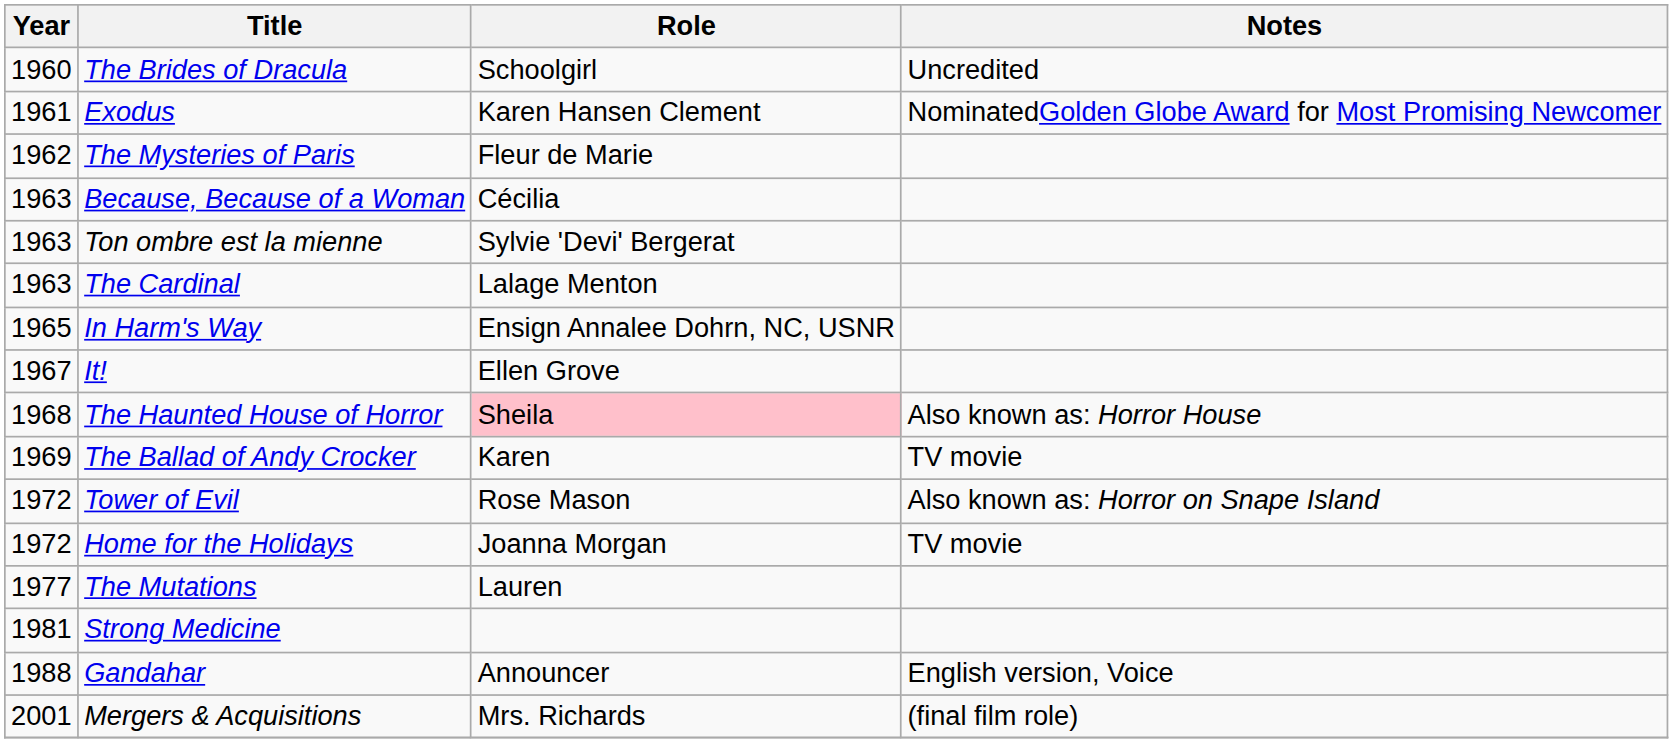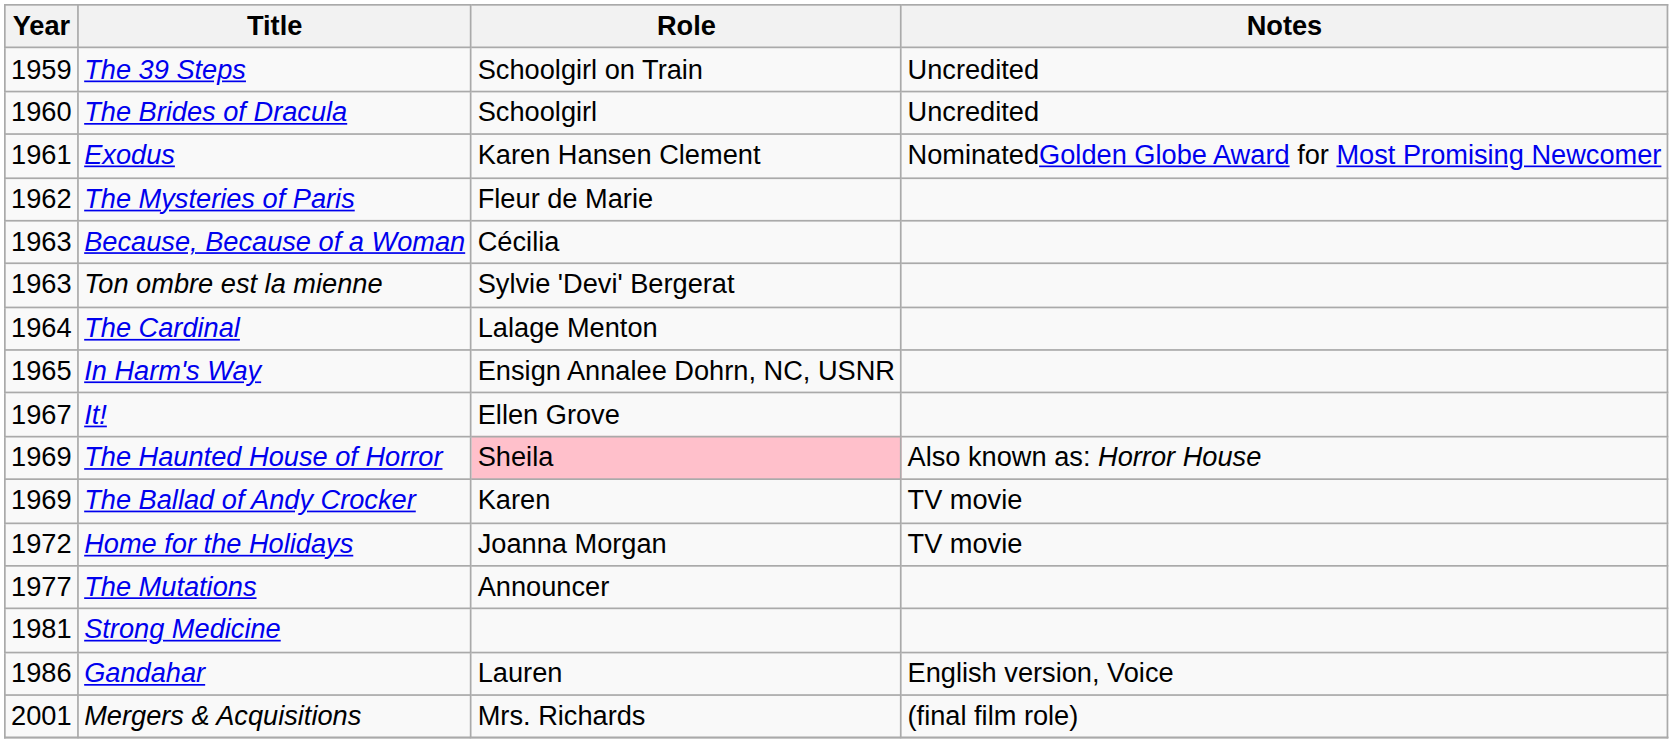+ row: 1959 | The 39 Steps | Schoolgirl on Train | Uncredited
The Cardinal | Year: 1963 -> 1964
The Haunted House of Horror | Year: 1968 -> 1969
- row: 1972 | Tower of Evil | Rose Mason | Also known as: Horror on Snape Island
The Mutations | Role: Lauren -> Announcer
Gandahar | Year: 1988 -> 1986
Gandahar | Role: Announcer -> Lauren
